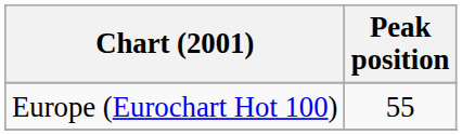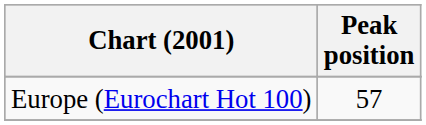Europe (Eurochart Hot 100) | Peak position: 55 -> 57
